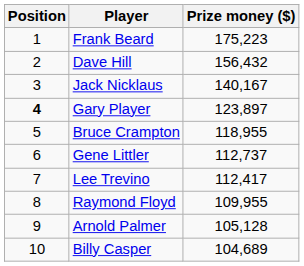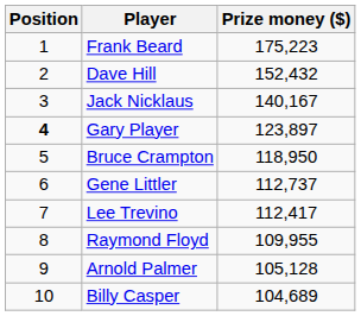Dave Hill | Prize money ($): 156,432 -> 152,432
Bruce Crampton | Prize money ($): 118,955 -> 118,950
